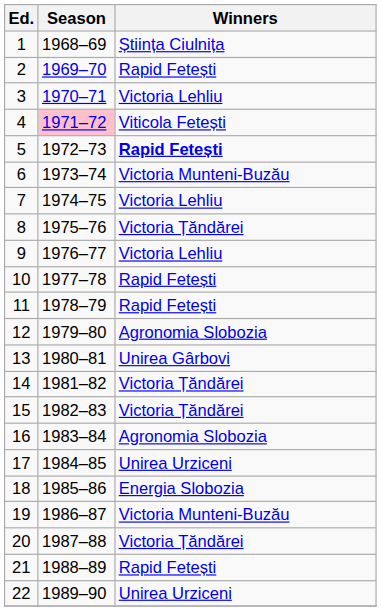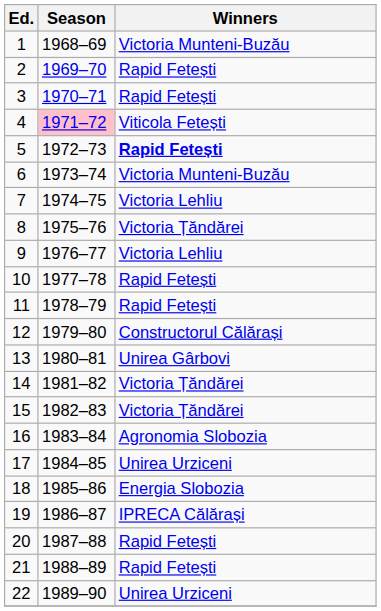1 | Winners: Știința Ciulnița -> Victoria Munteni-Buzău
3 | Winners: Victoria Lehliu -> Rapid Fetești
12 | Winners: Agronomia Slobozia -> Constructorul Călărași
19 | Winners: Victoria Munteni-Buzău -> IPRECA Călărași
20 | Winners: Victoria Țăndărei -> Rapid Fetești
